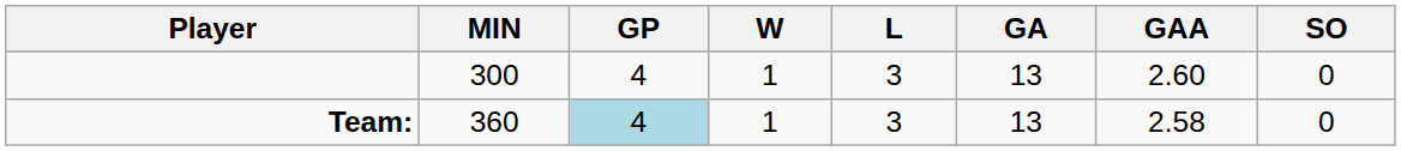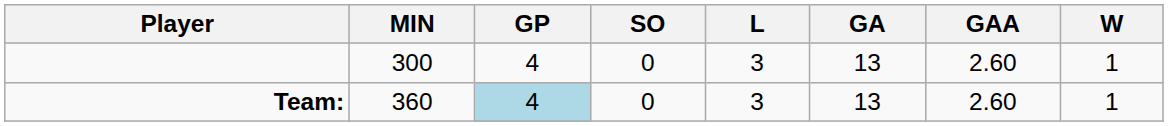columns swapped: W <-> SO
Team: | GAA: 2.58 -> 2.60
